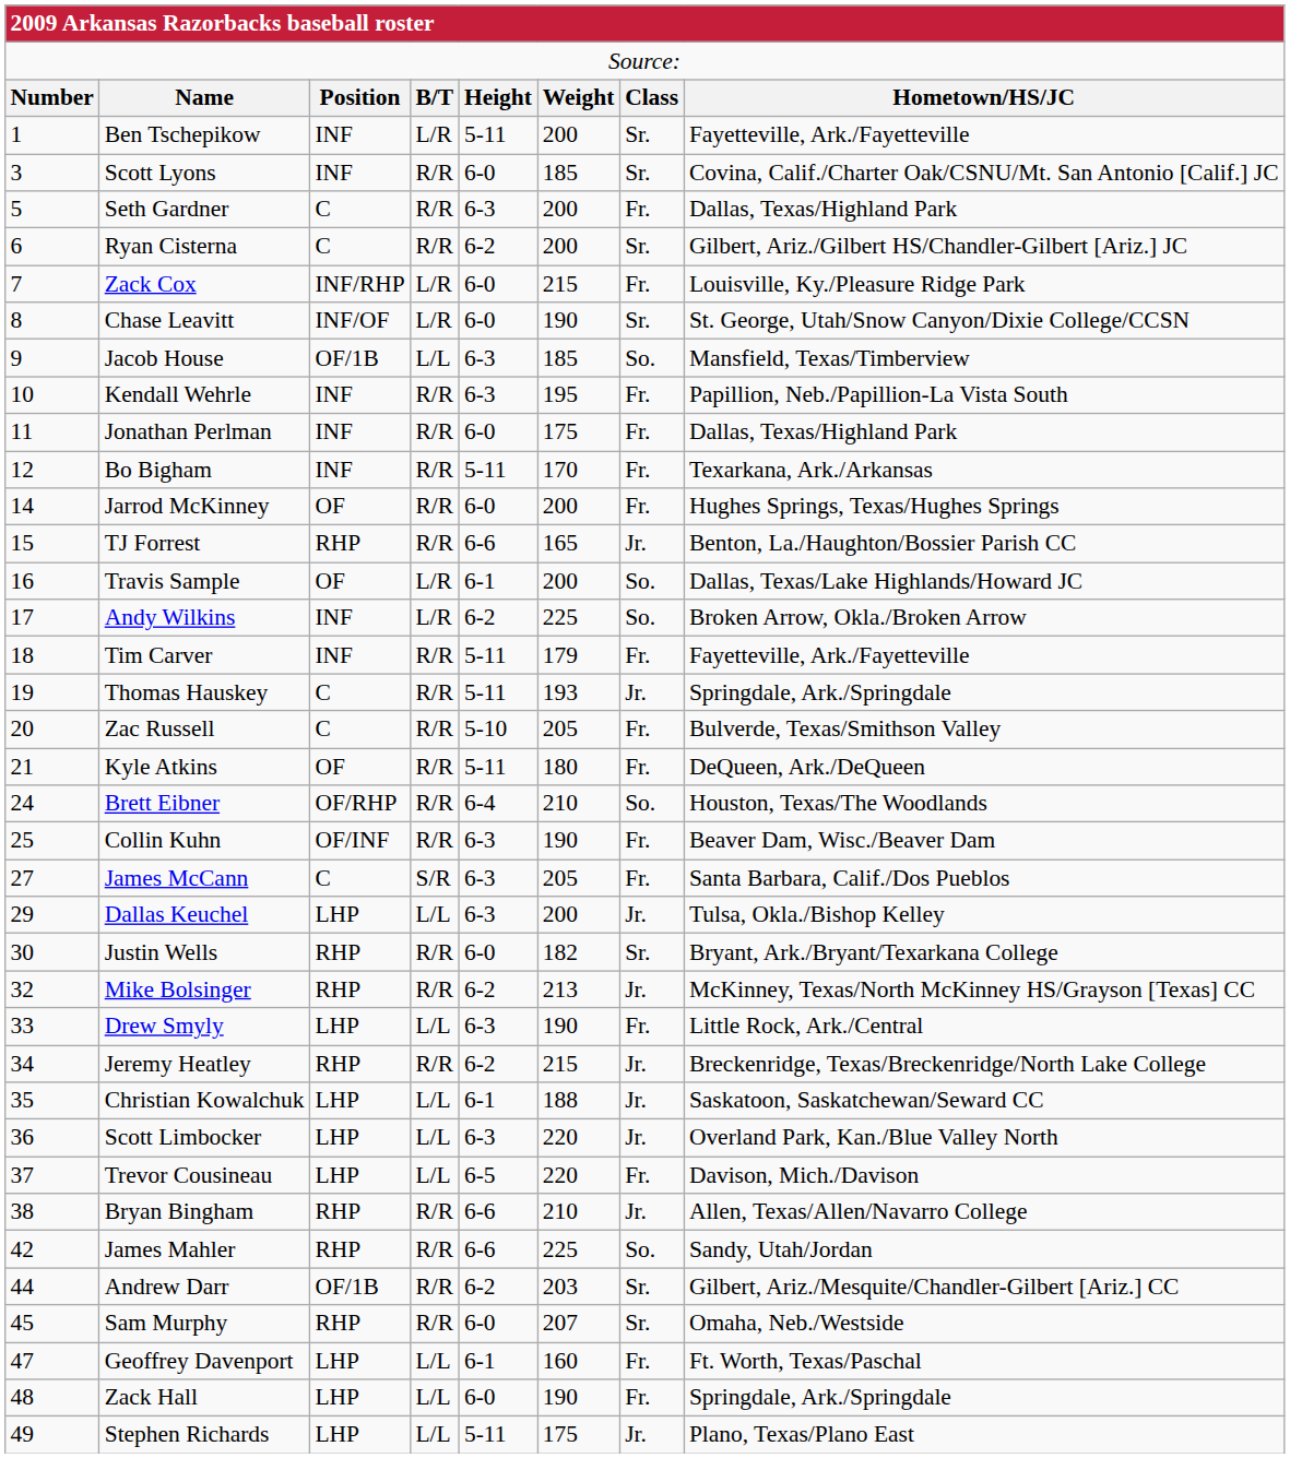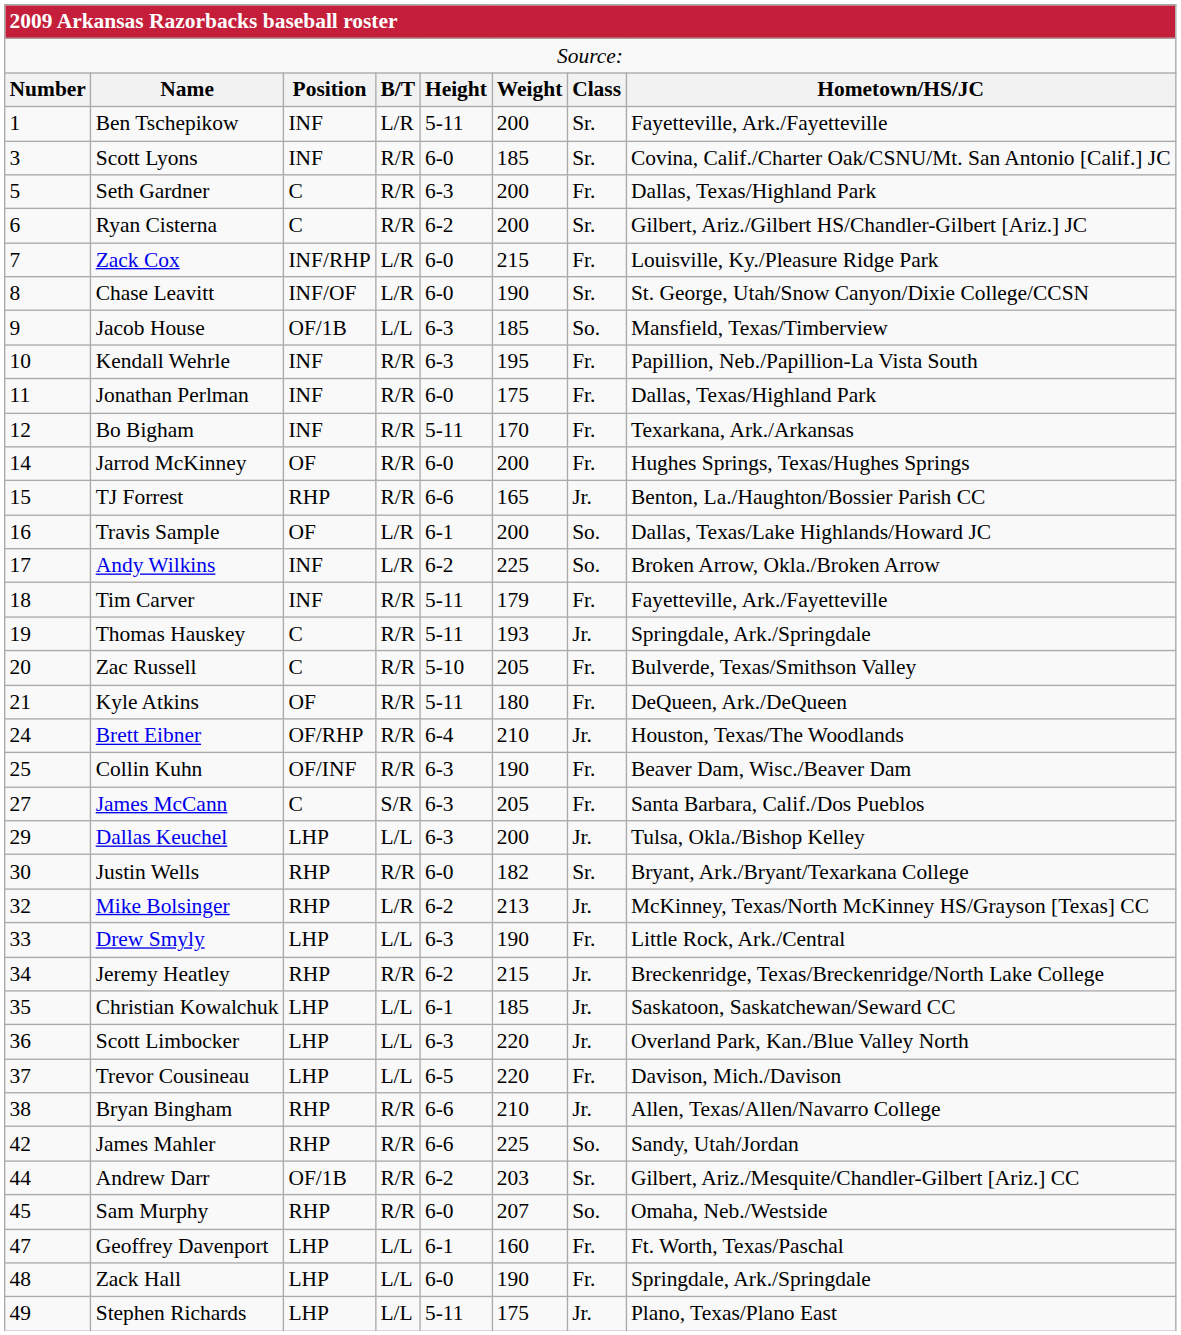Brett Eibner | column 7: So. -> Jr.
Mike Bolsinger | column 4: R/R -> L/R
Christian Kowalchuk | column 6: 188 -> 185
Sam Murphy | column 7: Sr. -> So.
